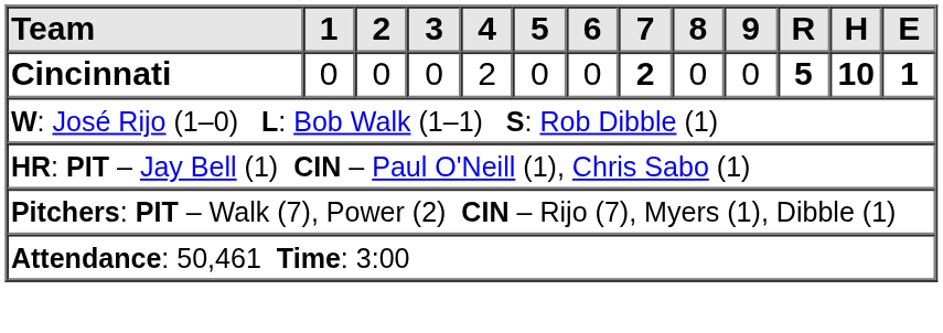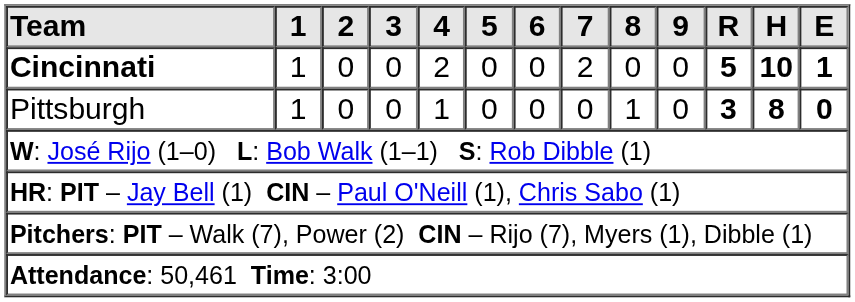Cincinnati | 1: 0 -> 1
Cincinnati | 7: bold -> normal
+ row: Pittsburgh | 1 | 0 | 0 | 1 | 0 | 0 | 0 | 1 | 0 | 3 | 8 | 0
